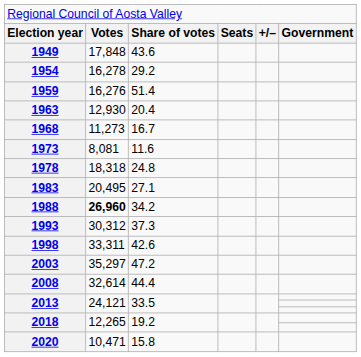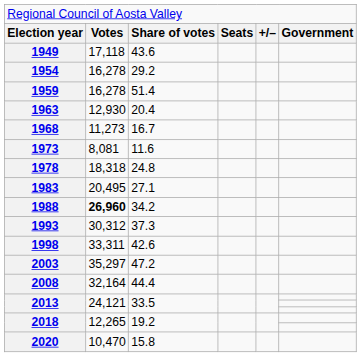1949 | column 2: 17,848 -> 17,118
1959 | column 2: 16,276 -> 16,278
2008 | column 2: 32,614 -> 32,164
2020 | column 2: 10,471 -> 10,470
